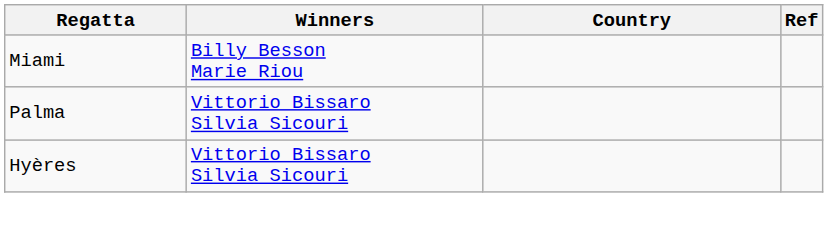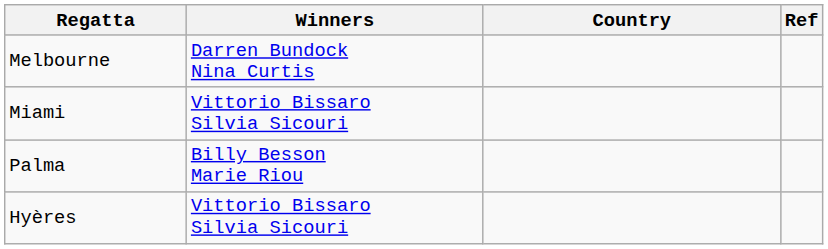+ row: Melbourne | Darren Bundock Nina Curtis
Miami | Winners: Billy Besson Marie Riou -> Vittorio Bissaro Silvia Sicouri
Palma | Winners: Vittorio Bissaro Silvia Sicouri -> Billy Besson Marie Riou
